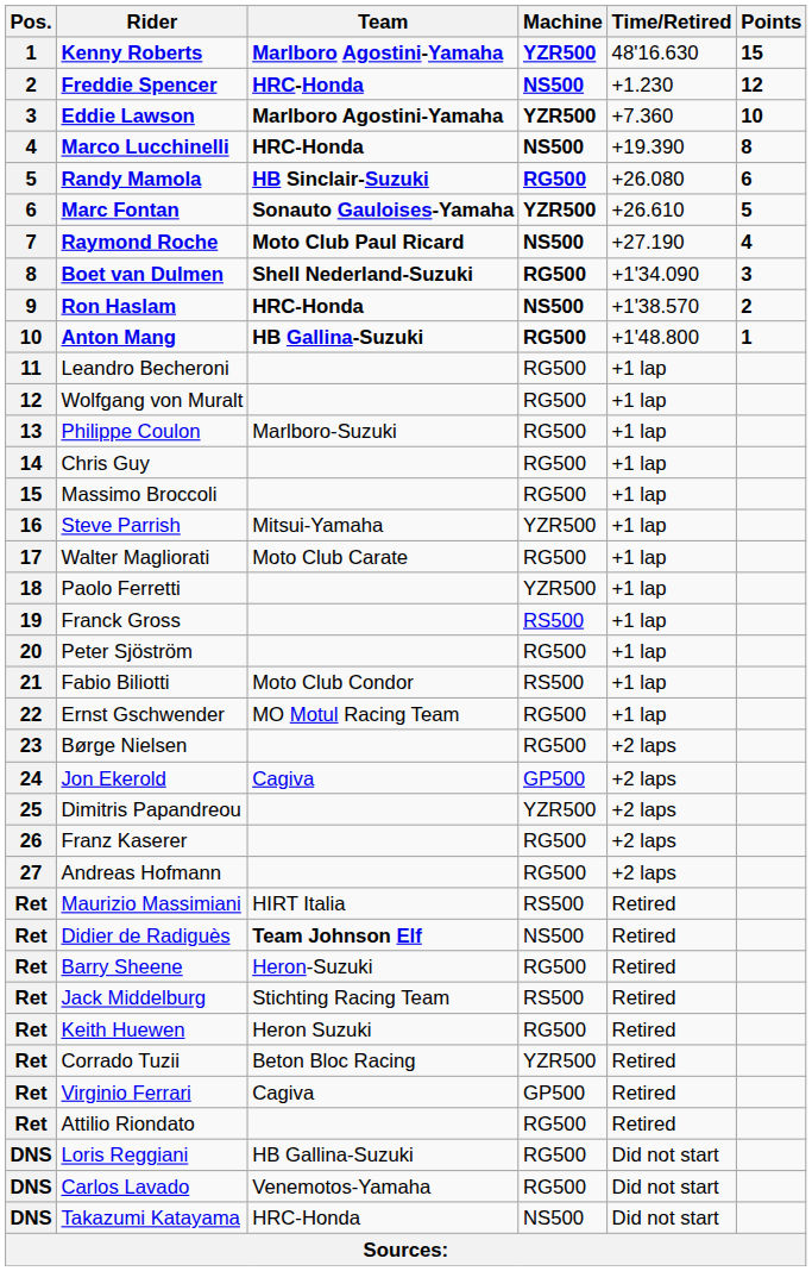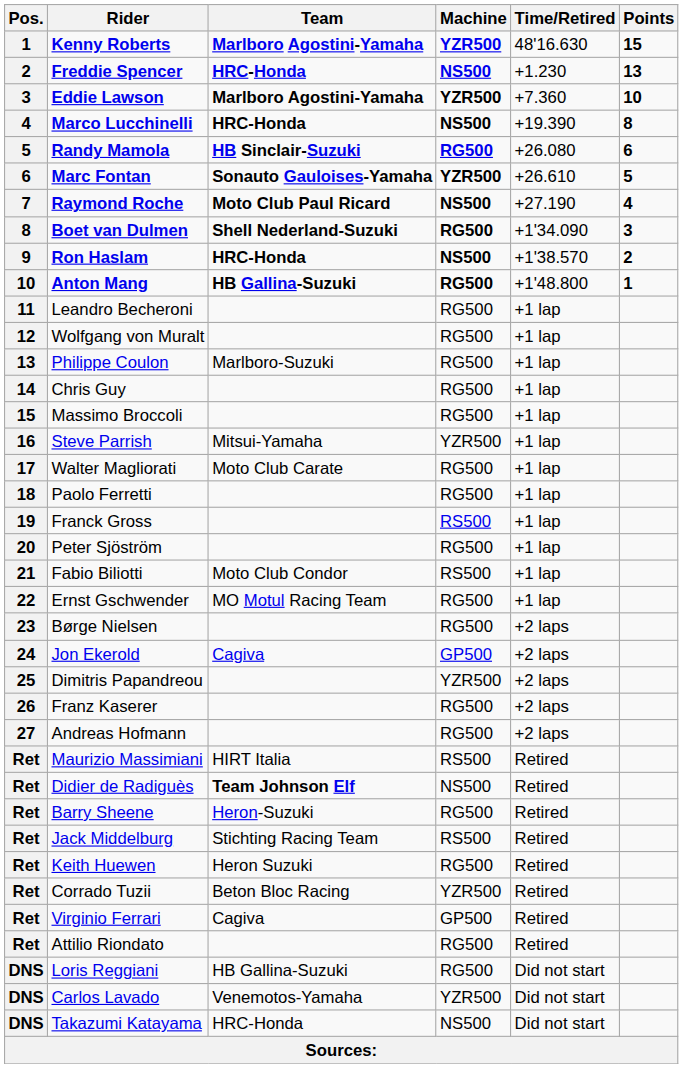Freddie Spencer | Points: 12 -> 13
Paolo Ferretti | Machine: YZR500 -> RG500
Carlos Lavado | Machine: RG500 -> YZR500
